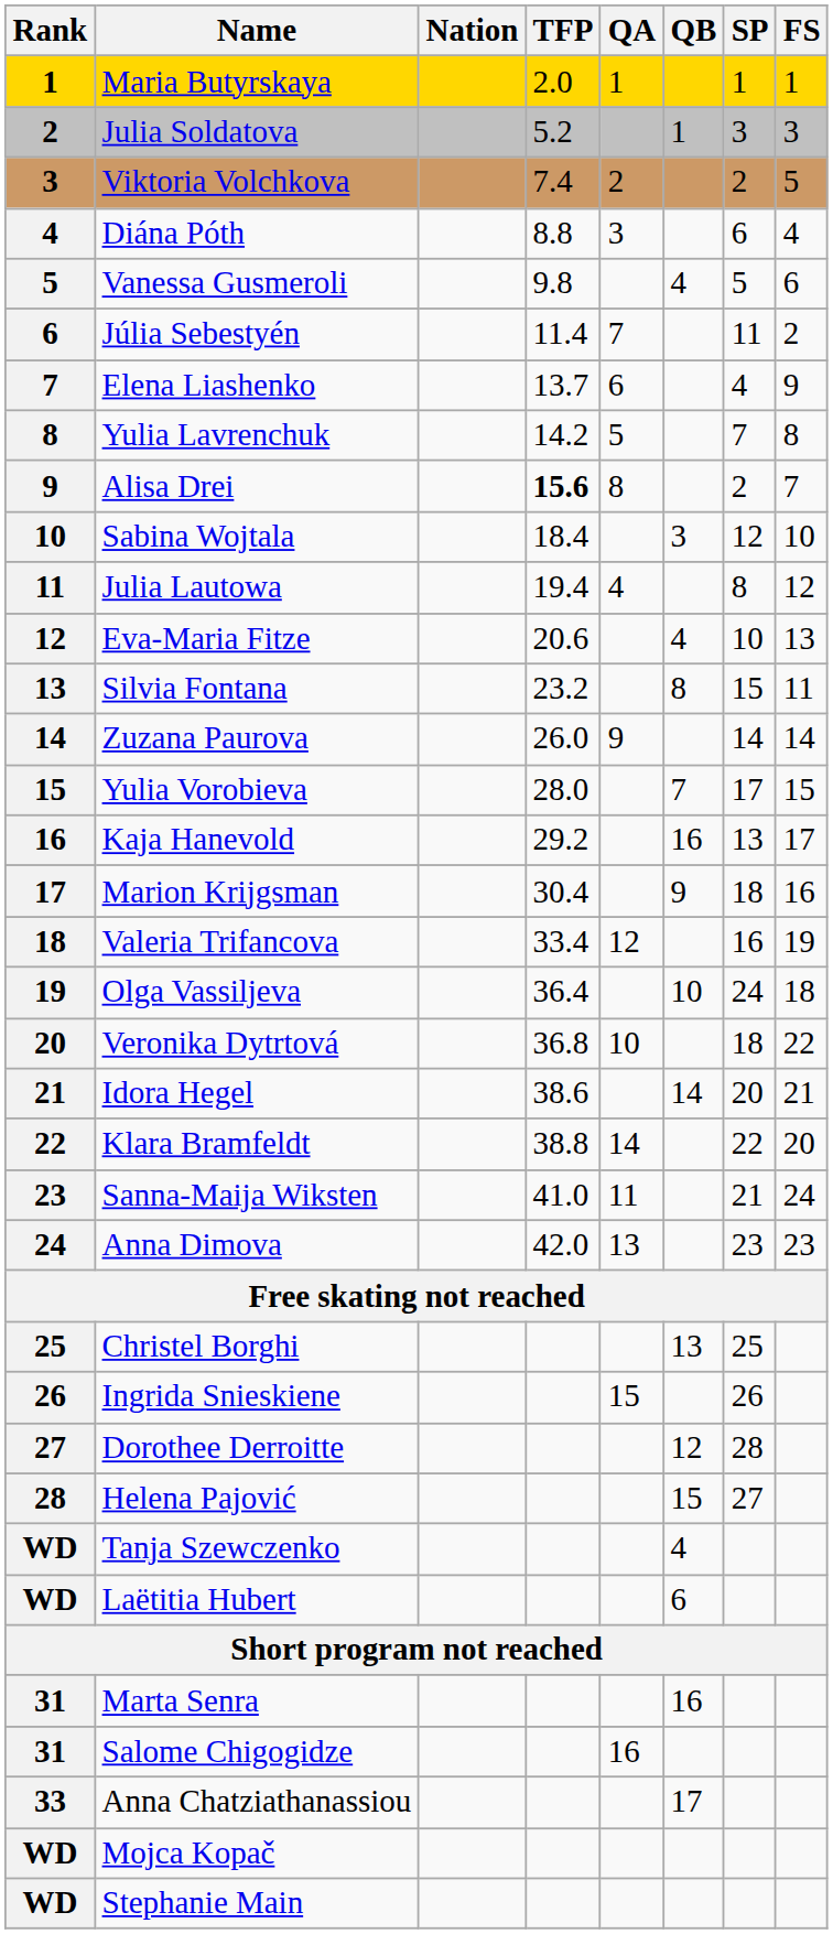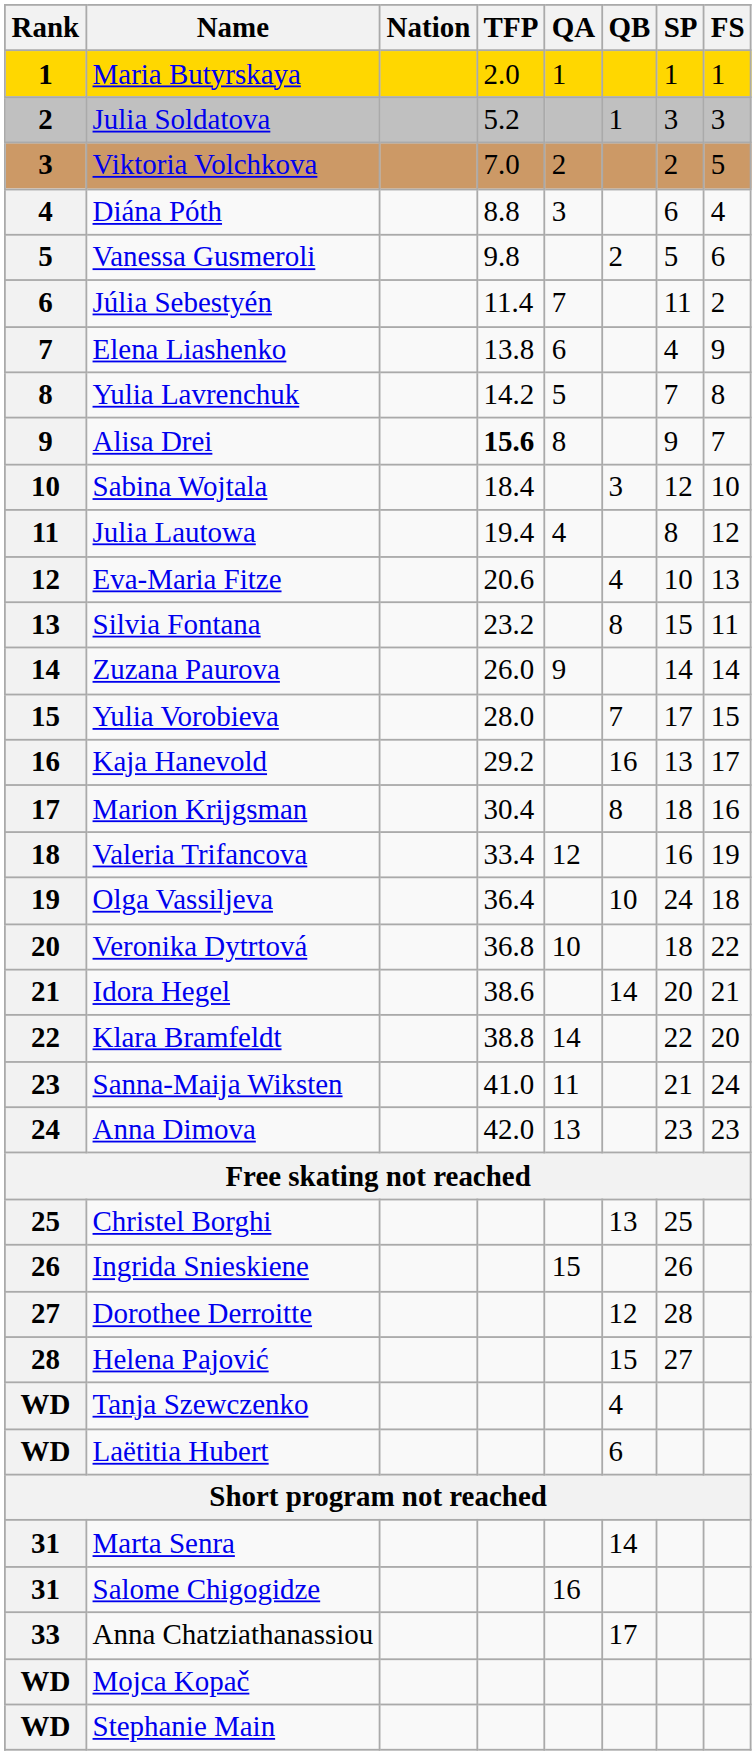Viktoria Volchkova | TFP: 7.4 -> 7.0
Vanessa Gusmeroli | QB: 4 -> 2
Elena Liashenko | TFP: 13.7 -> 13.8
Alisa Drei | SP: 2 -> 9
Marion Krijgsman | QB: 9 -> 8
Marta Senra | QB: 16 -> 14
